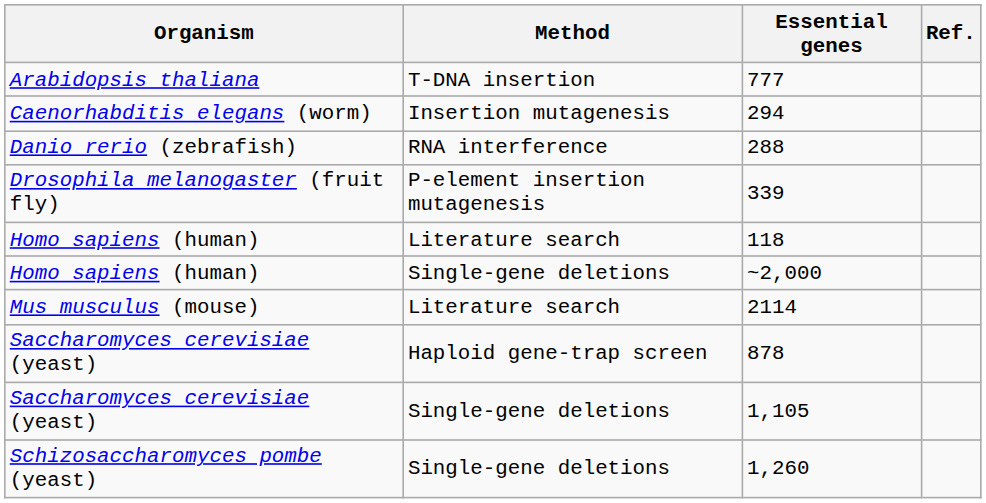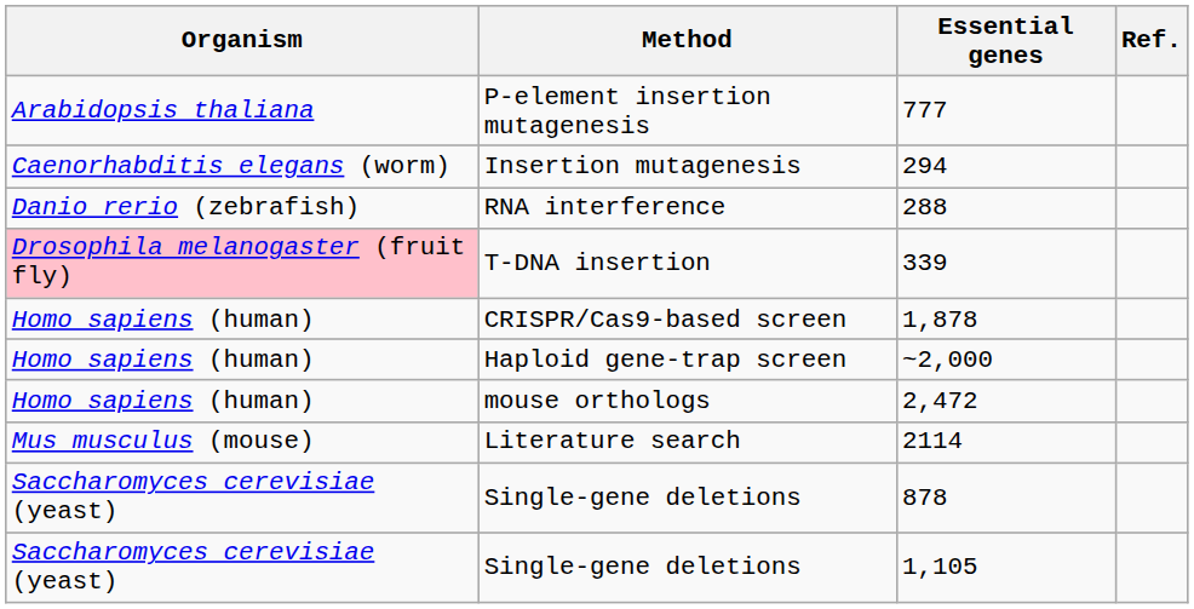777 | Method: T-DNA insertion -> P-element insertion mutagenesis
339 | Organism: no background -> pink background
339 | Method: P-element insertion mutagenesis -> T-DNA insertion
- row: Homo sapiens (human) | Literature search | 118
+ row: Homo sapiens (human) | CRISPR/Cas9-based screen | 1,878
~2,000 | Method: Single-gene deletions -> Haploid gene-trap screen
+ row: Homo sapiens (human) | mouse orthologs | 2,472
878 | Method: Haploid gene-trap screen -> Single-gene deletions
- row: Schizosaccharomyces pombe (yeast) | Single-gene deletions | 1,260
